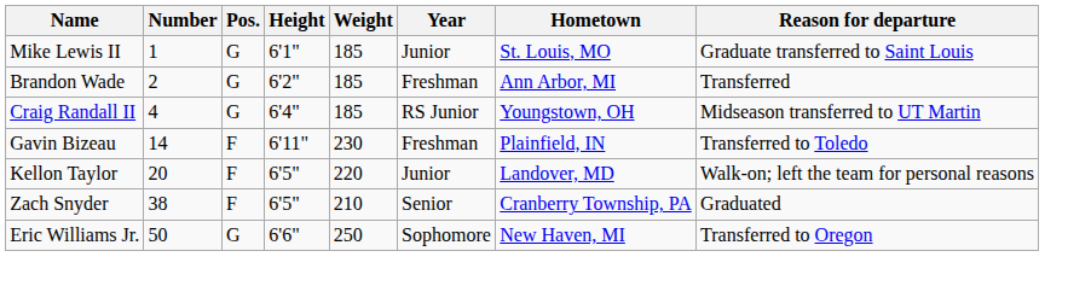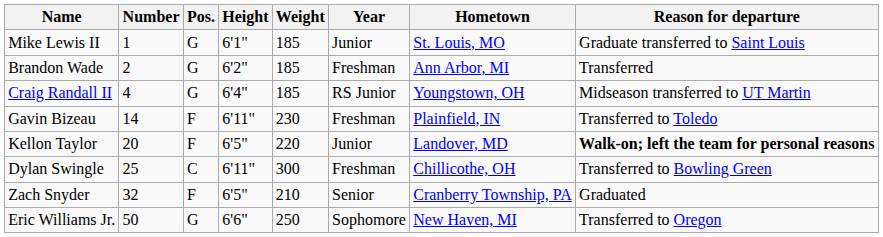Kellon Taylor | Reason for departure: normal -> bold
+ row: Dylan Swingle | 25 | C | 6'11" | 300 | Freshman | Chillicothe, OH | Transferred to Bowling Green
Zach Snyder | Number: 38 -> 32
